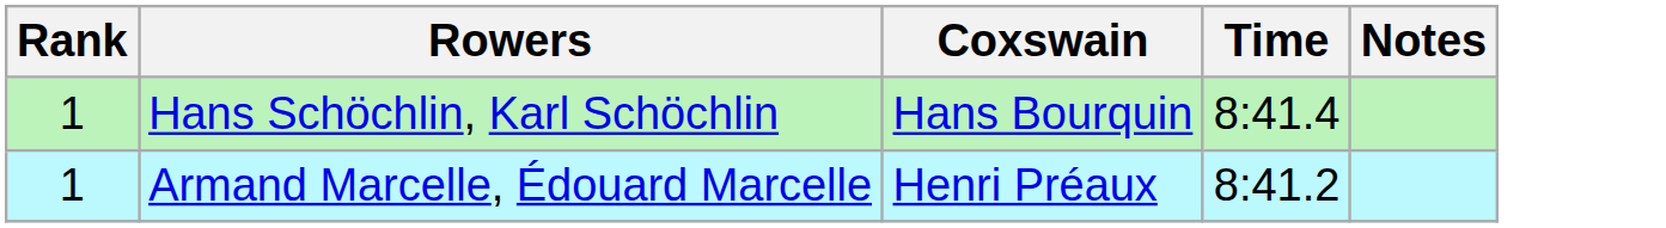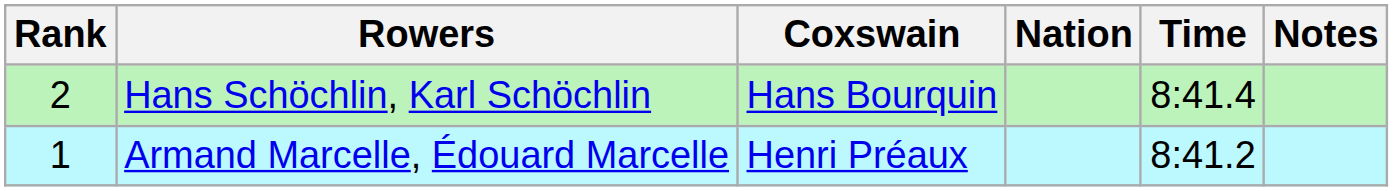+ column: Nation
Hans Schöchlin, Karl Schöchlin | Rank: 1 -> 2
